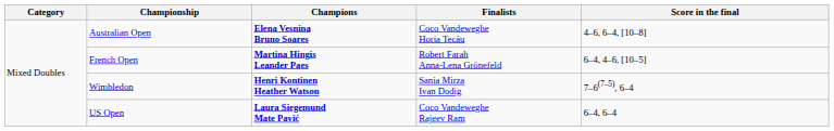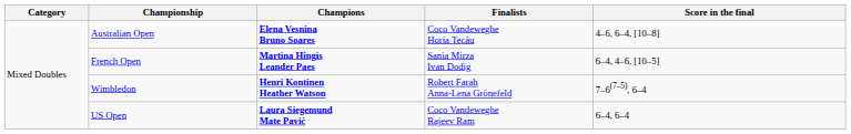French Open | Finalists: Robert Farah Anna-Lena Grönefeld -> Sania Mirza Ivan Dodig
Wimbledon | Finalists: Sania Mirza Ivan Dodig -> Robert Farah Anna-Lena Grönefeld
